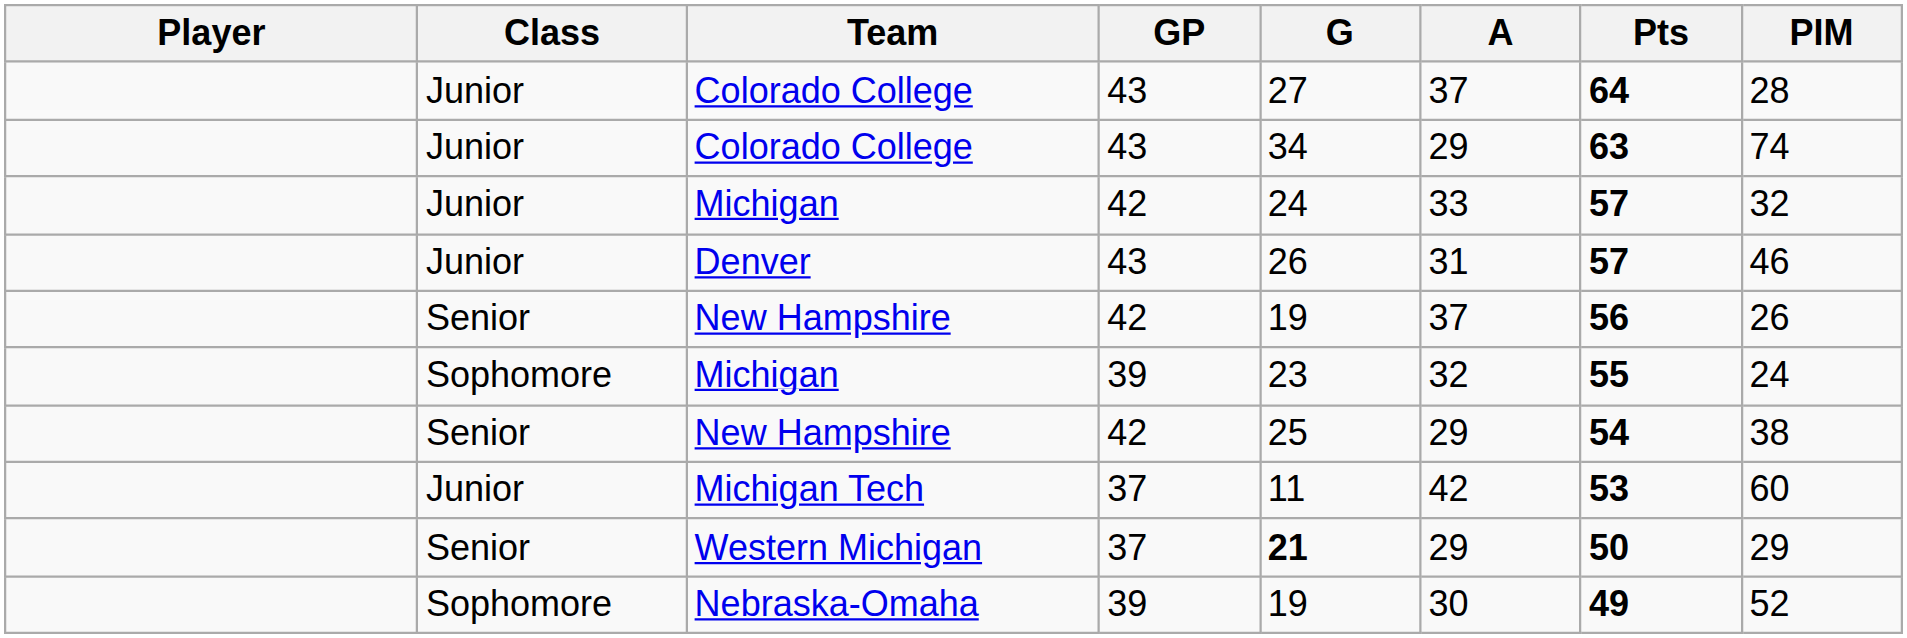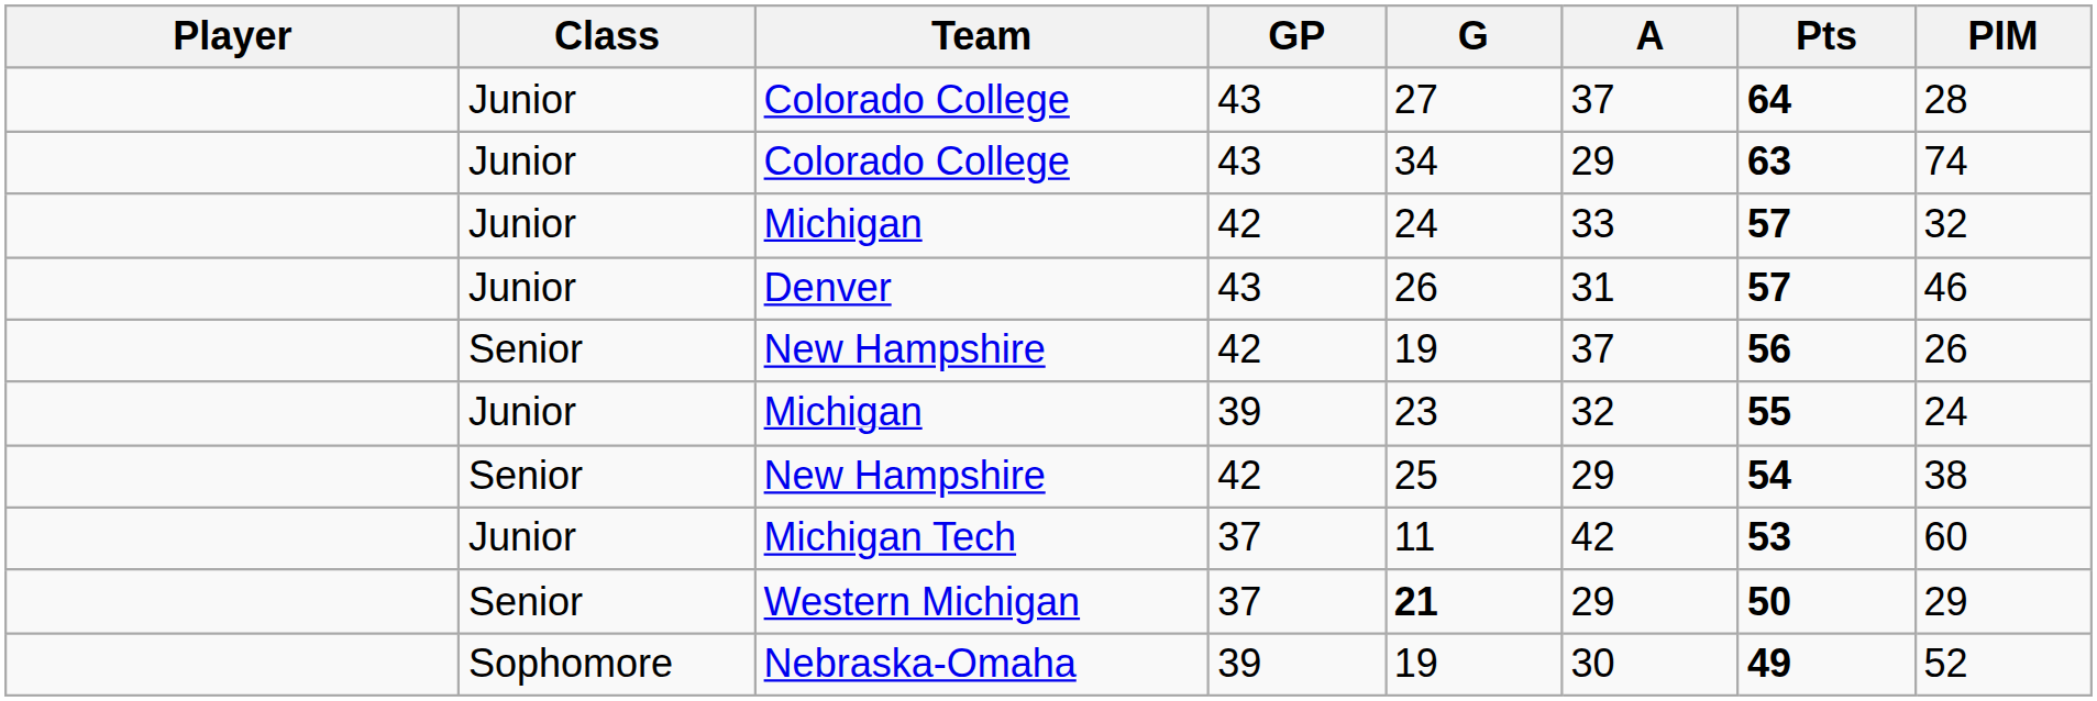Michigan / 39 | Class: Sophomore -> Junior
